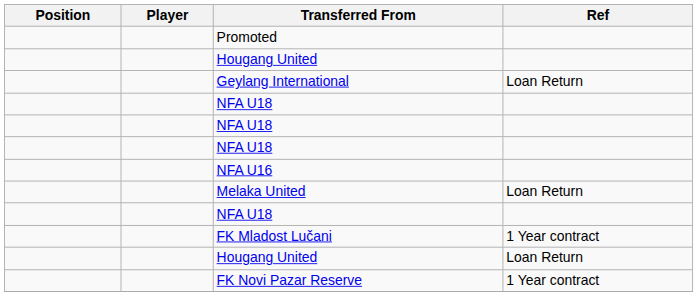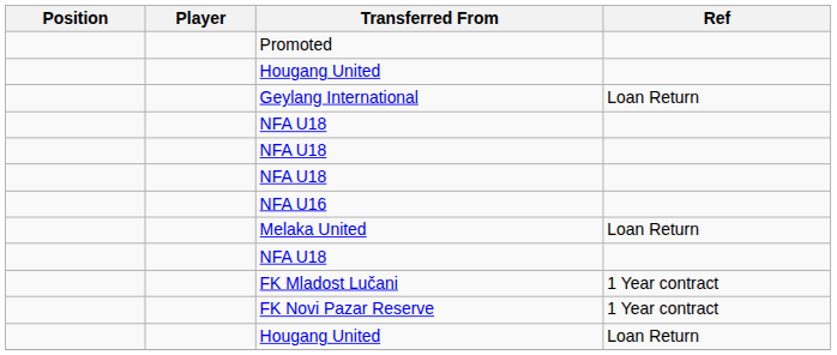rows swapped: FK Novi Pazar Reserve <-> Hougang United / Loan Return
